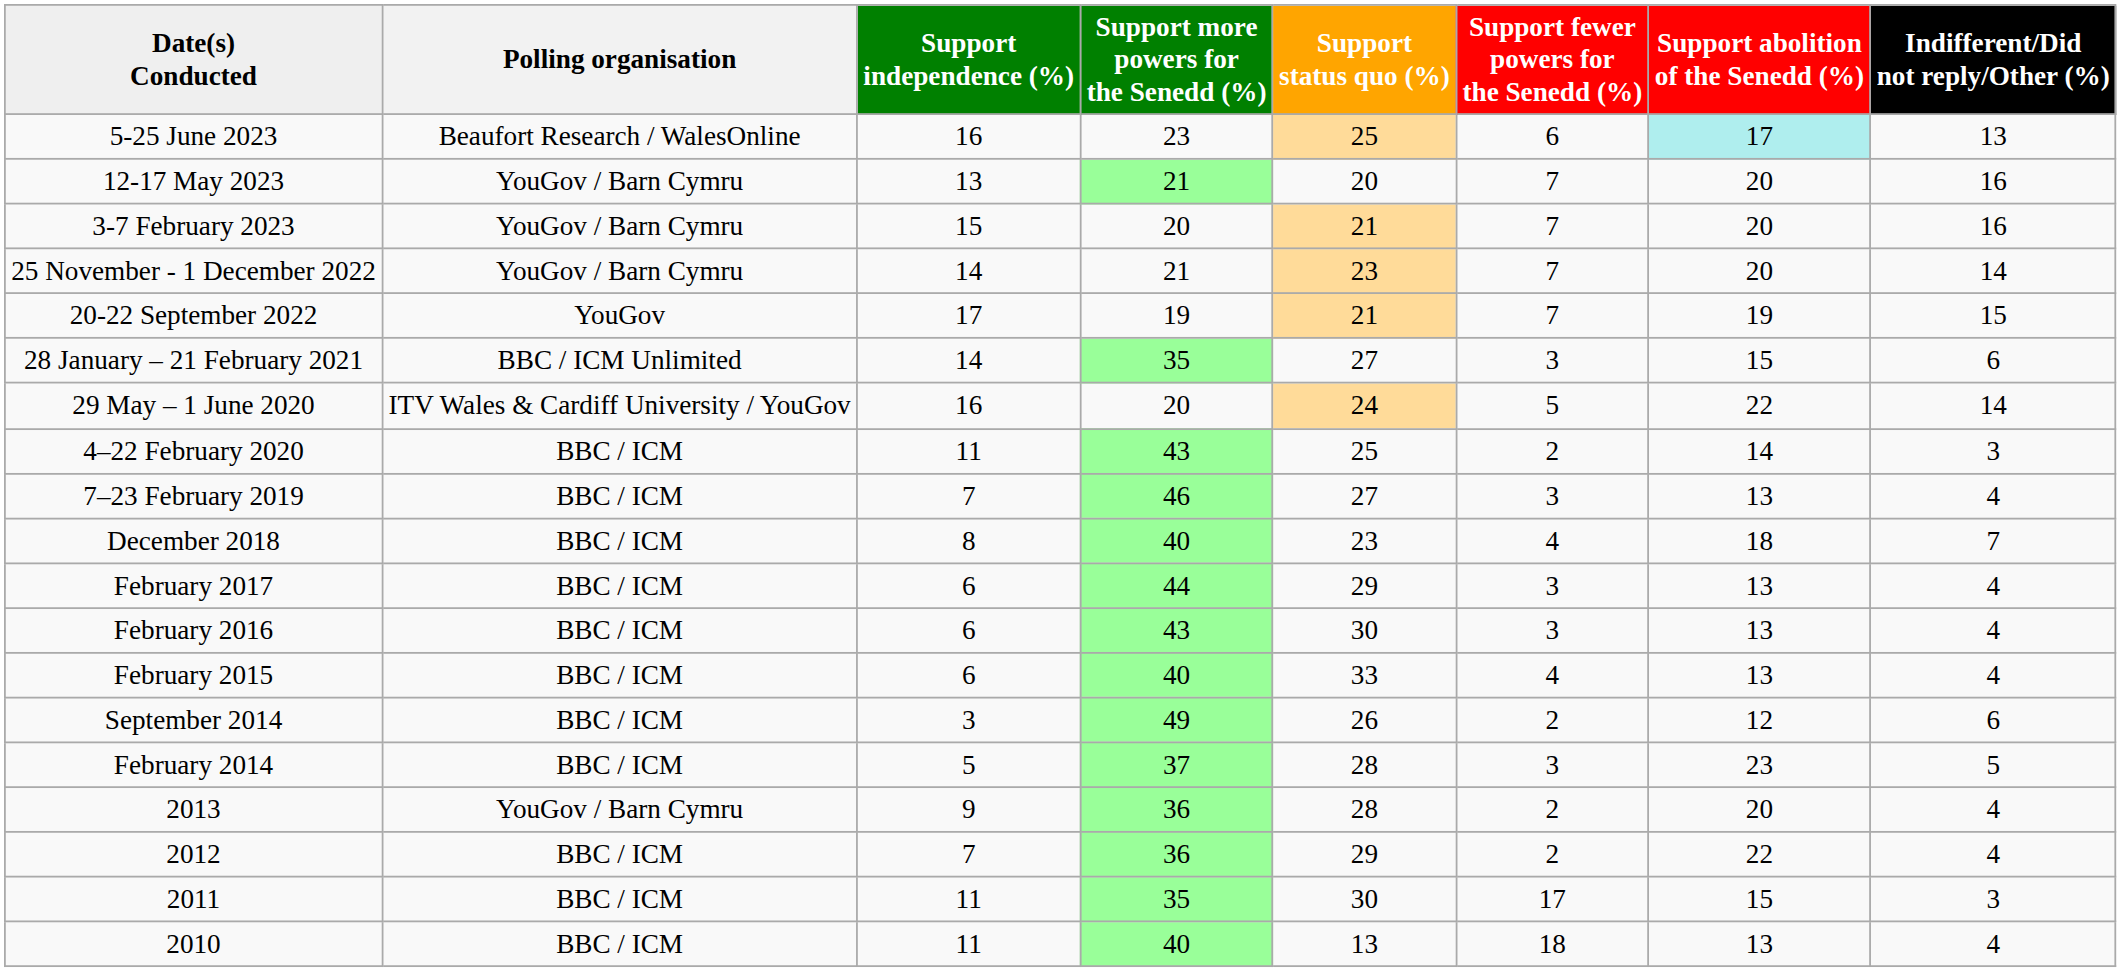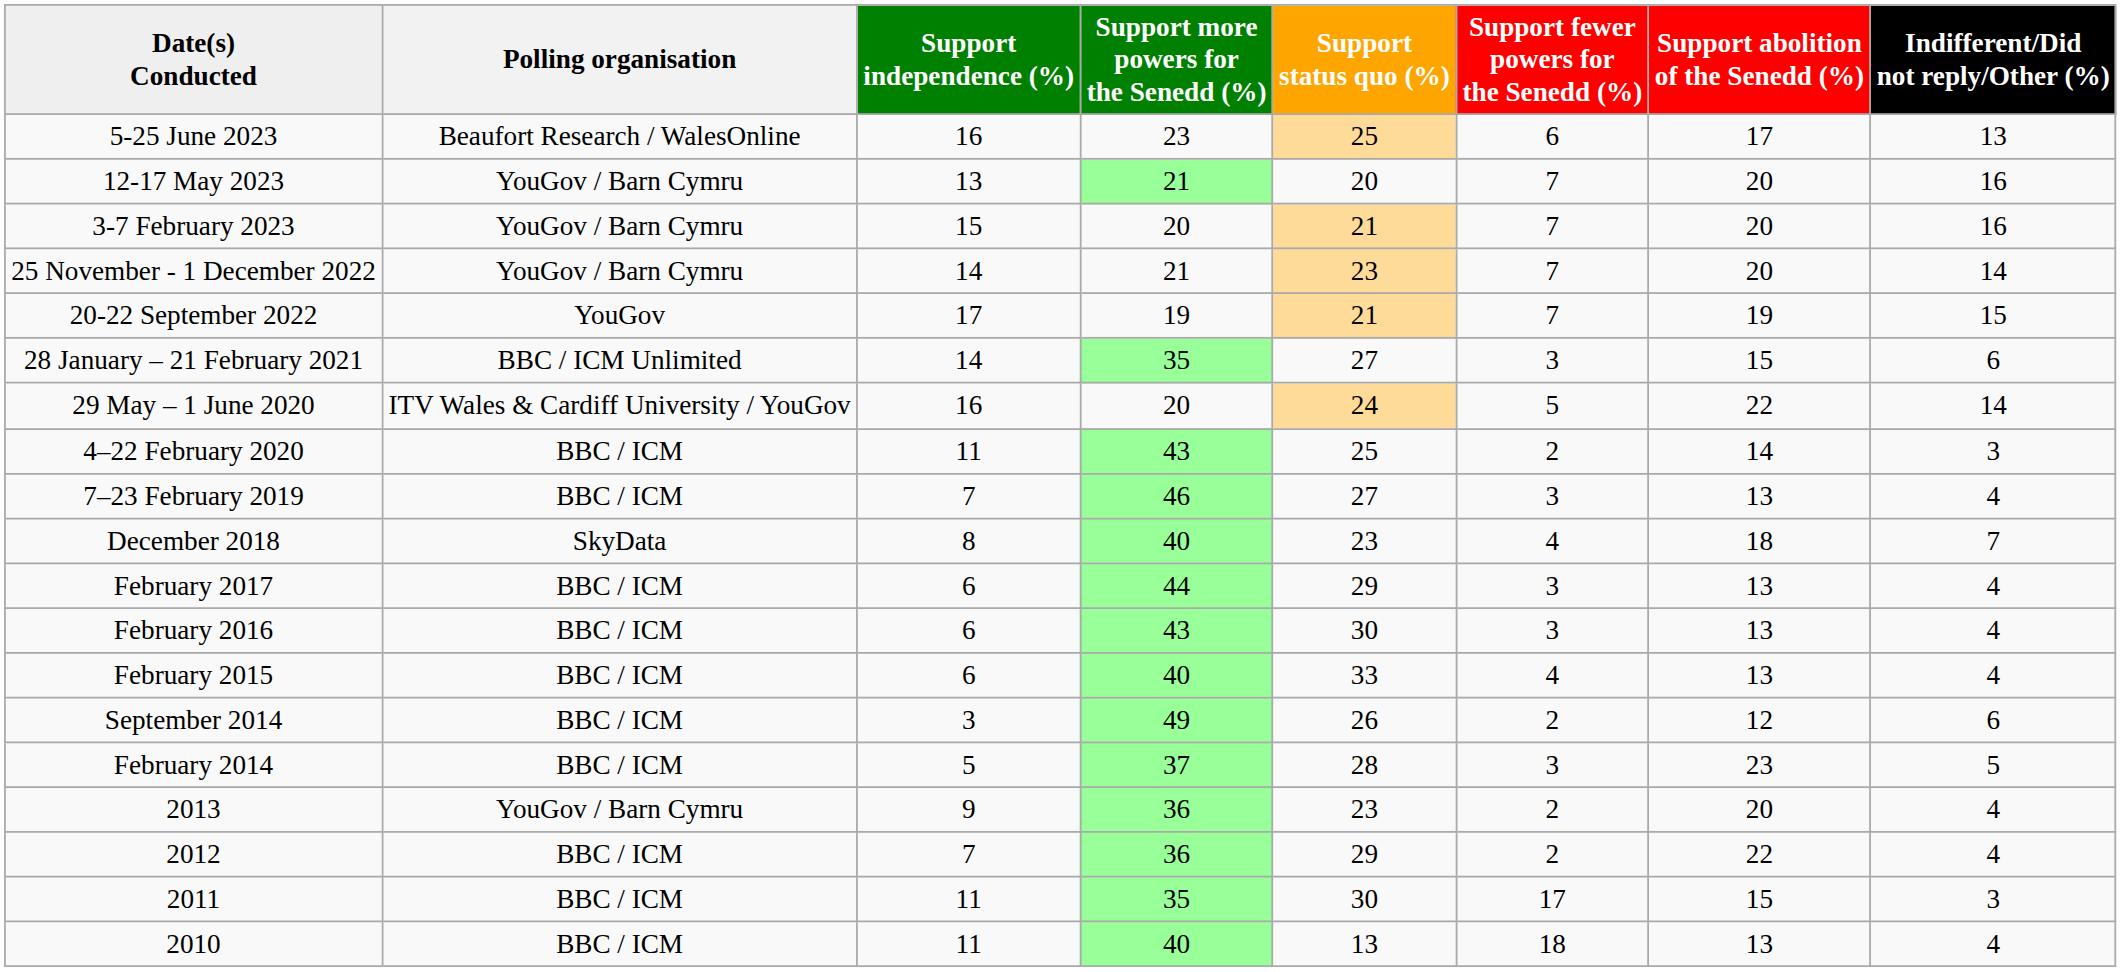5-25 June 2023 | Support abolition of the Senedd (%): paleturquoise background -> no background
December 2018 | Polling organisation: BBC / ICM -> SkyData
2013 | Support status quo (%): 28 -> 23
